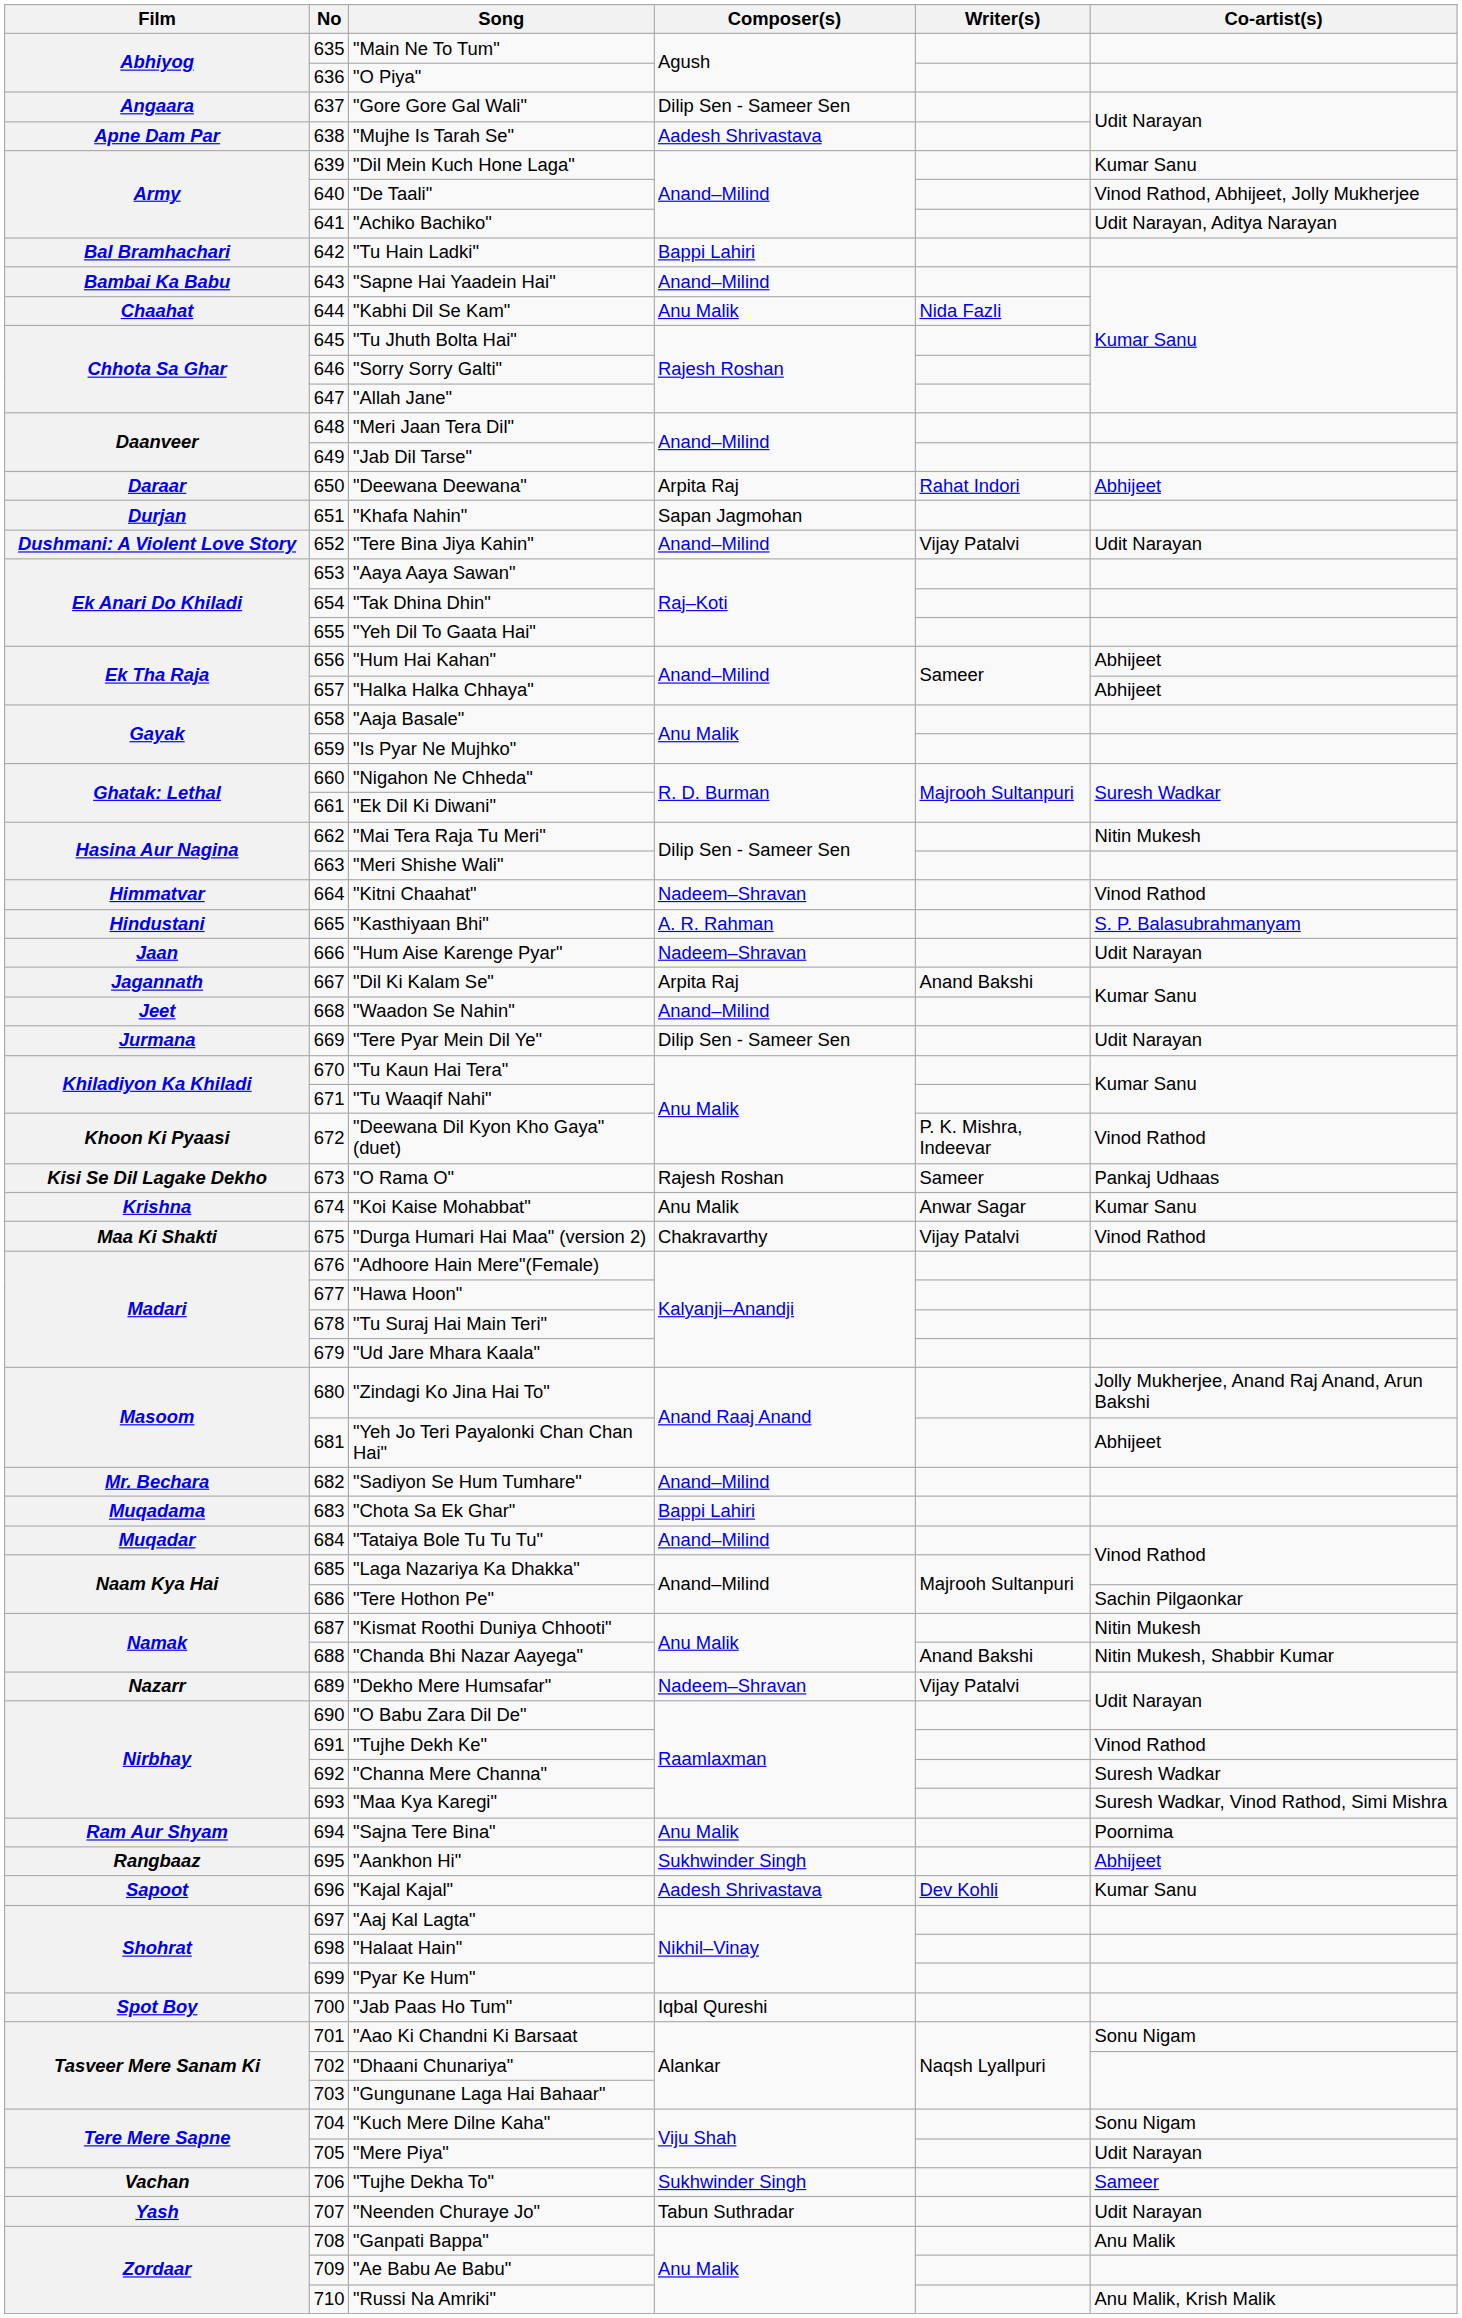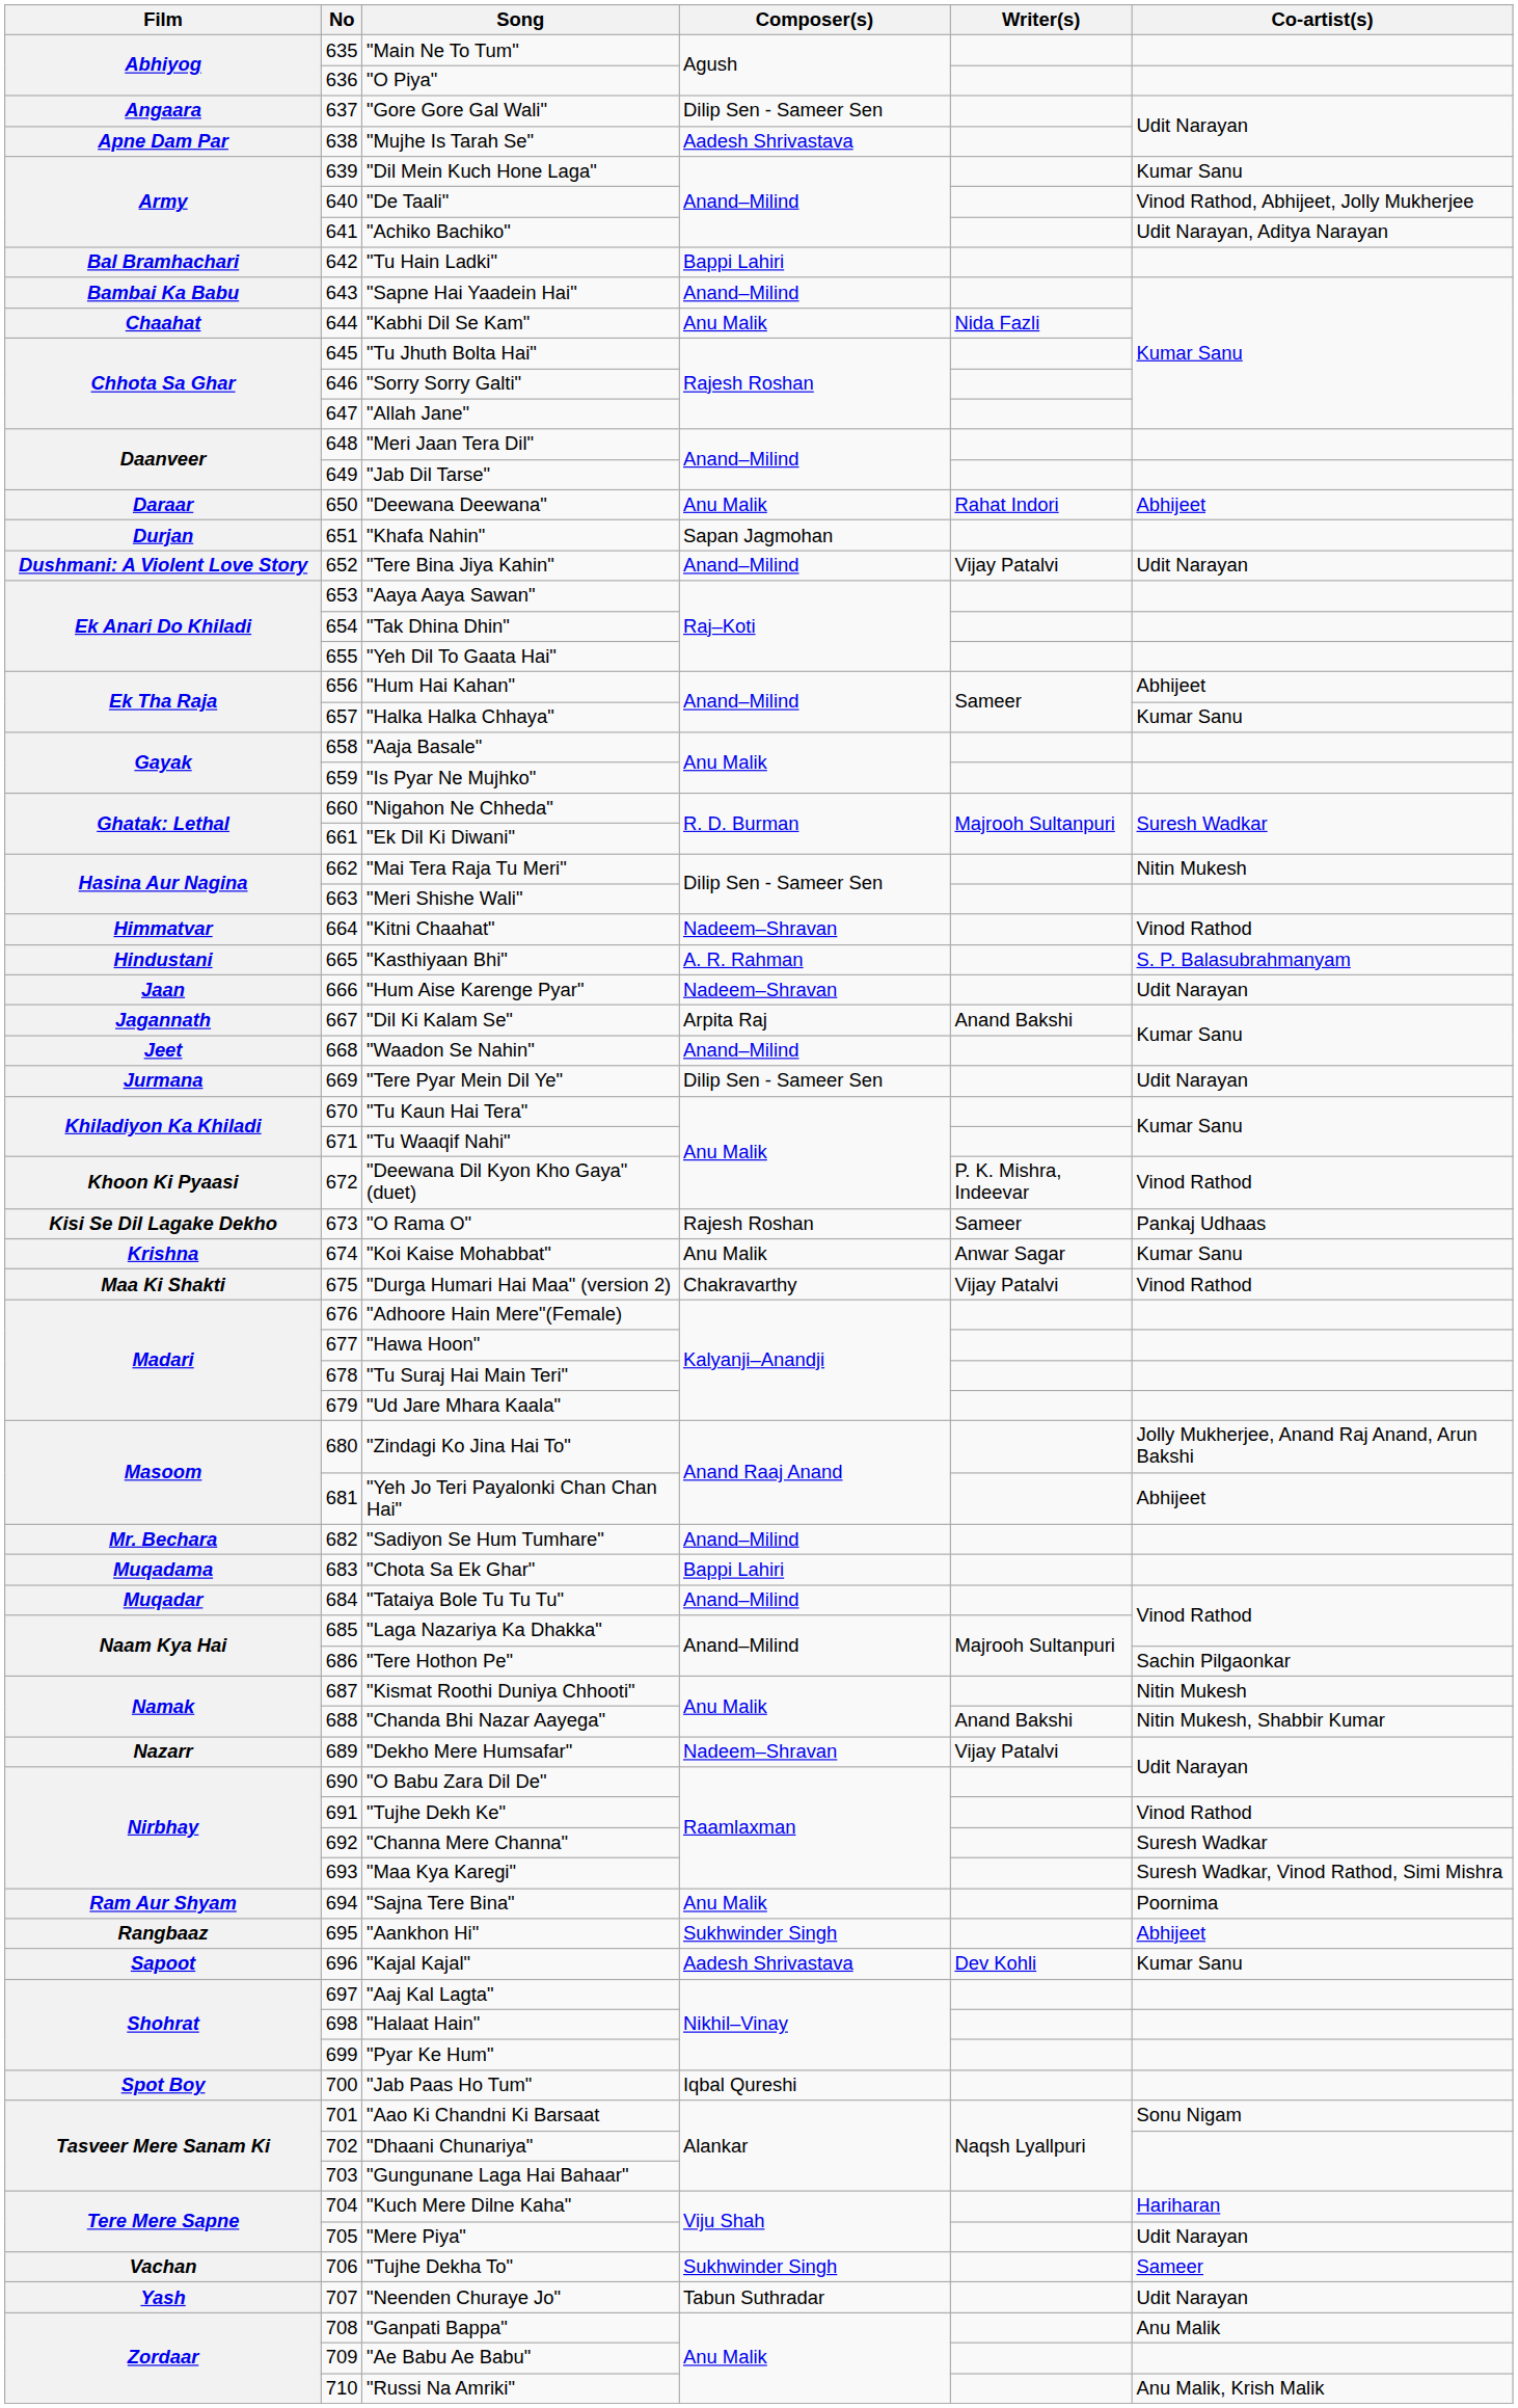"Deewana Deewana" | Composer(s): Arpita Raj -> Anu Malik
"Halka Halka Chhaya" | Co-artist(s): Abhijeet -> Kumar Sanu
"Kuch Mere Dilne Kaha" | Co-artist(s): Sonu Nigam -> Hariharan
